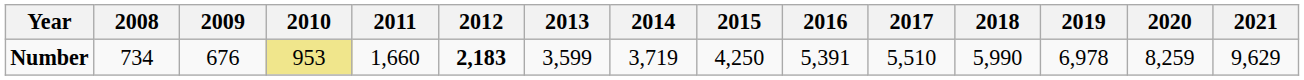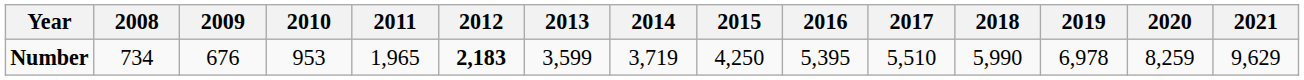Number | 2010: khaki background -> no background
Number | 2011: 1,660 -> 1,965
Number | 2016: 5,391 -> 5,395
